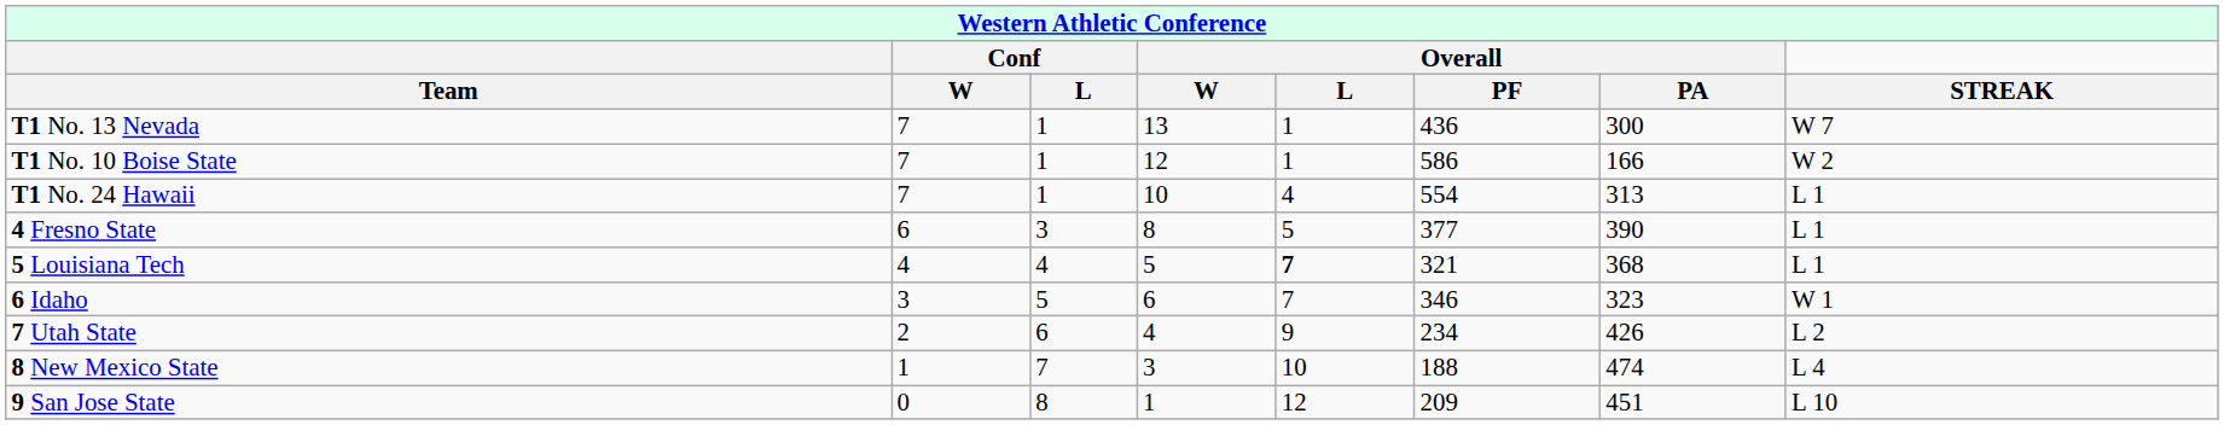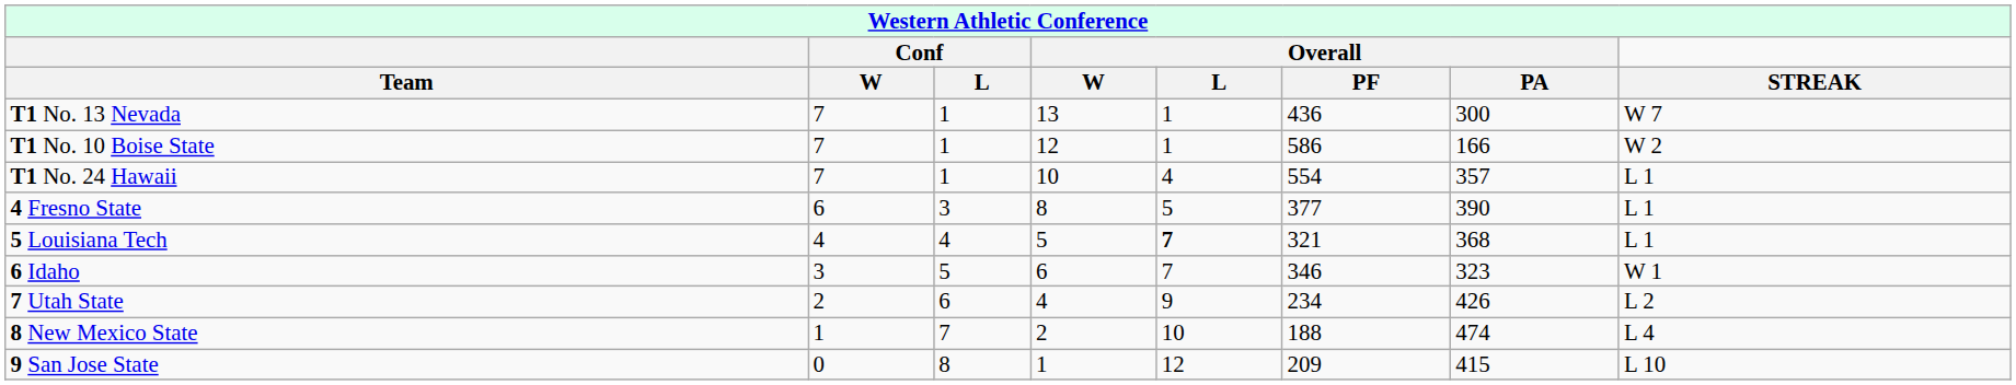T1 No. 24 Hawaii | Overall / PA: 313 -> 357
8 New Mexico State | Overall / W: 3 -> 2
9 San Jose State | Overall / PA: 451 -> 415
